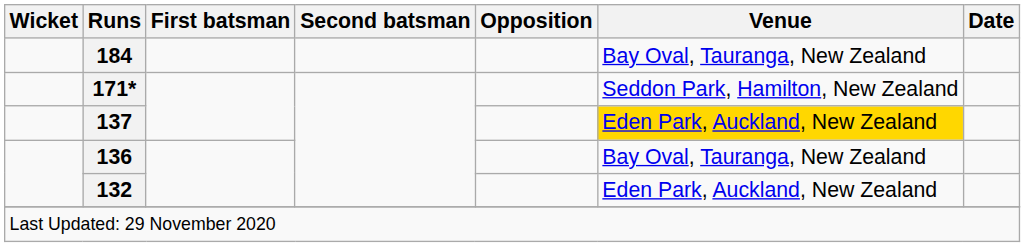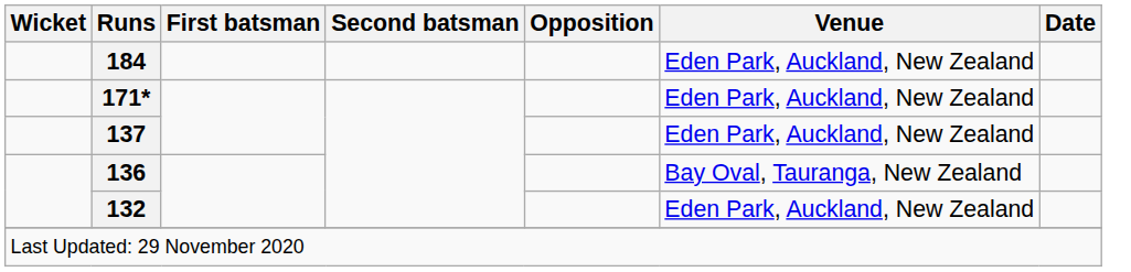184 | Venue: Bay Oval, Tauranga, New Zealand -> Eden Park, Auckland, New Zealand
171* | Venue: Seddon Park, Hamilton, New Zealand -> Eden Park, Auckland, New Zealand
137 | Venue: gold background -> no background
